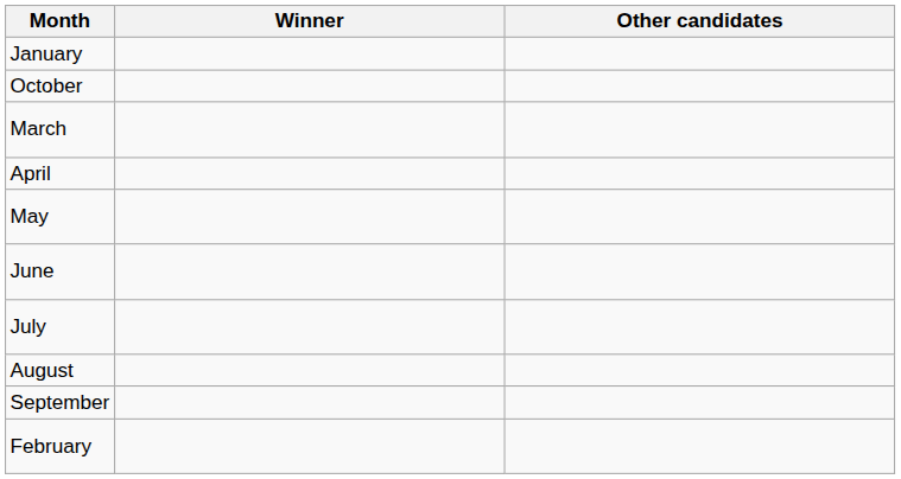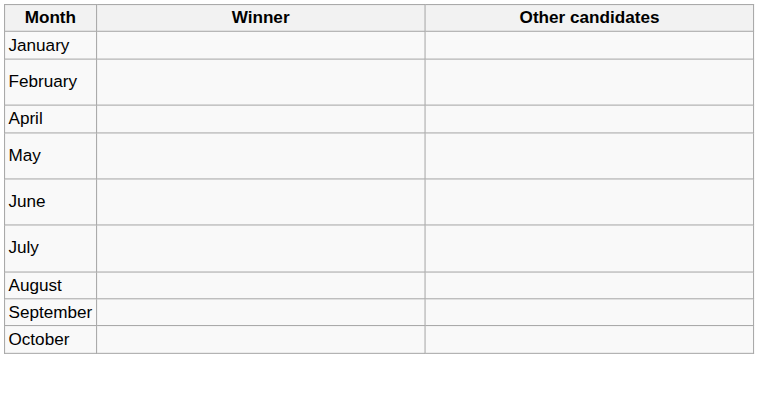rows swapped: February <-> October
- row: March
